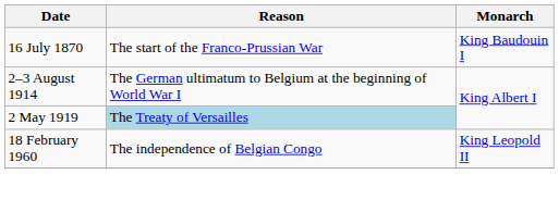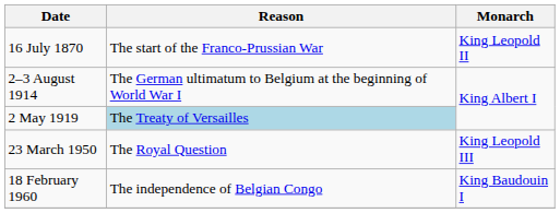16 July 1870 | Monarch: King Baudouin I -> King Leopold II
+ row: 23 March 1950 | The Royal Question | King Leopold III
18 February 1960 | Monarch: King Leopold II -> King Baudouin I
